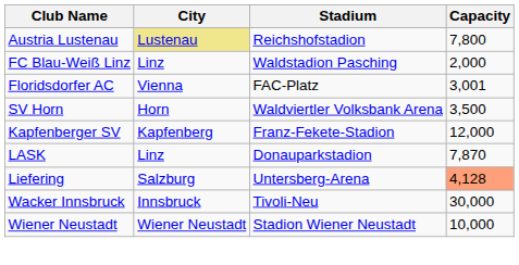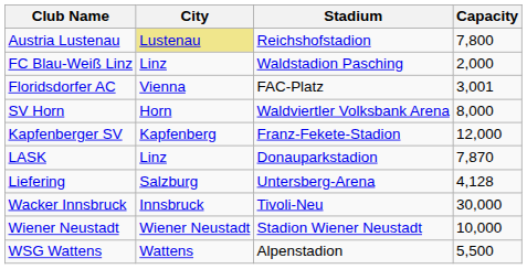SV Horn | Capacity: 3,500 -> 8,000
Liefering | Capacity: lightsalmon background -> no background
+ row: WSG Wattens | Wattens | Alpenstadion | 5,500
